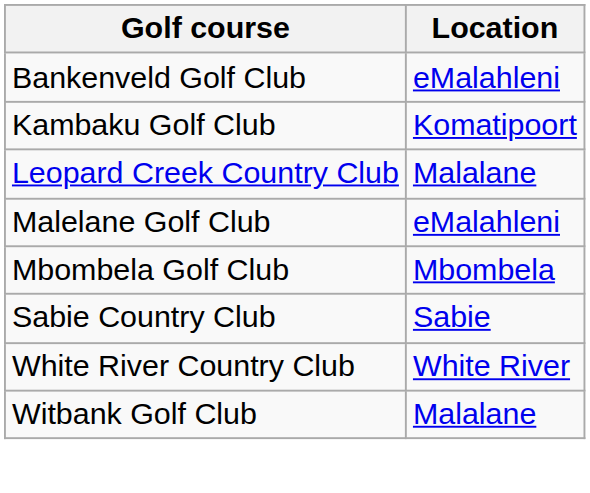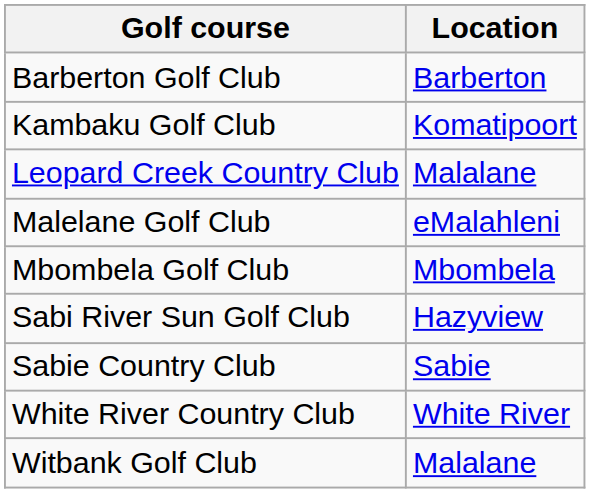- row: Bankenveld Golf Club | eMalahleni
+ row: Barberton Golf Club | Barberton
+ row: Sabi River Sun Golf Club | Hazyview
